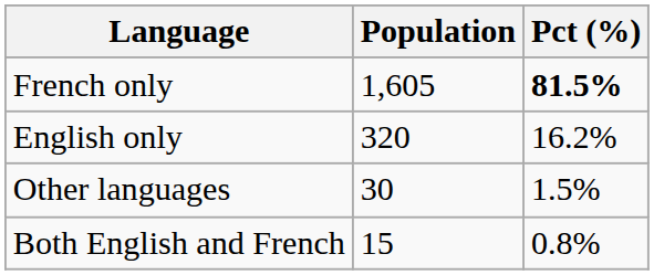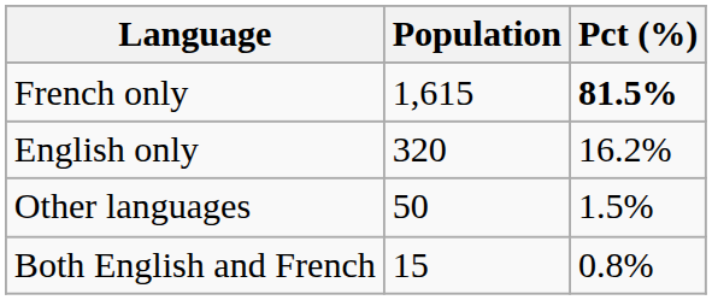French only | Population: 1,605 -> 1,615
Other languages | Population: 30 -> 50
